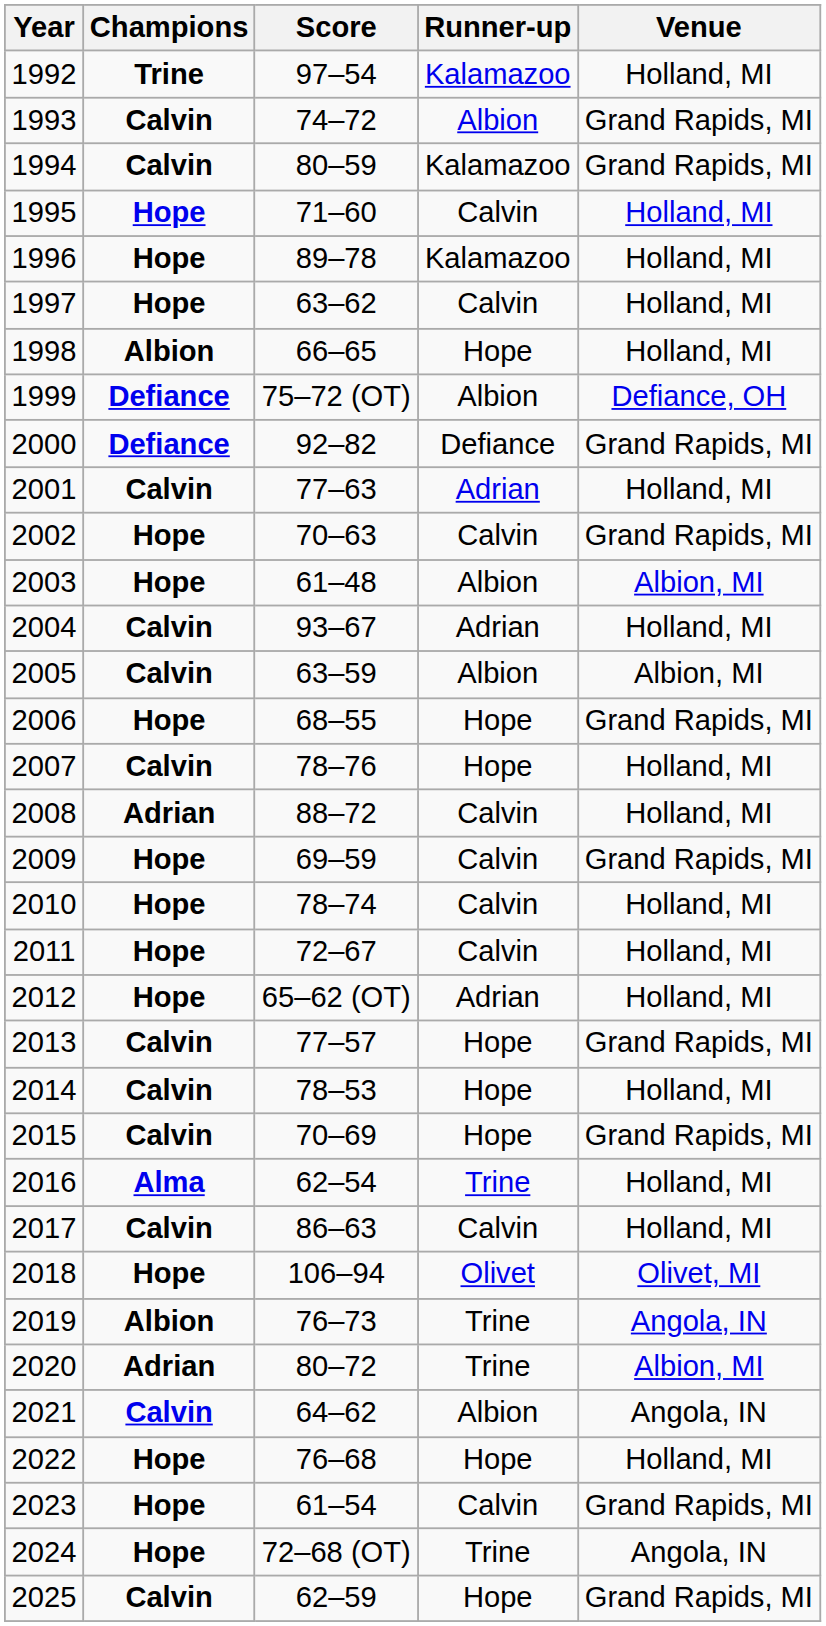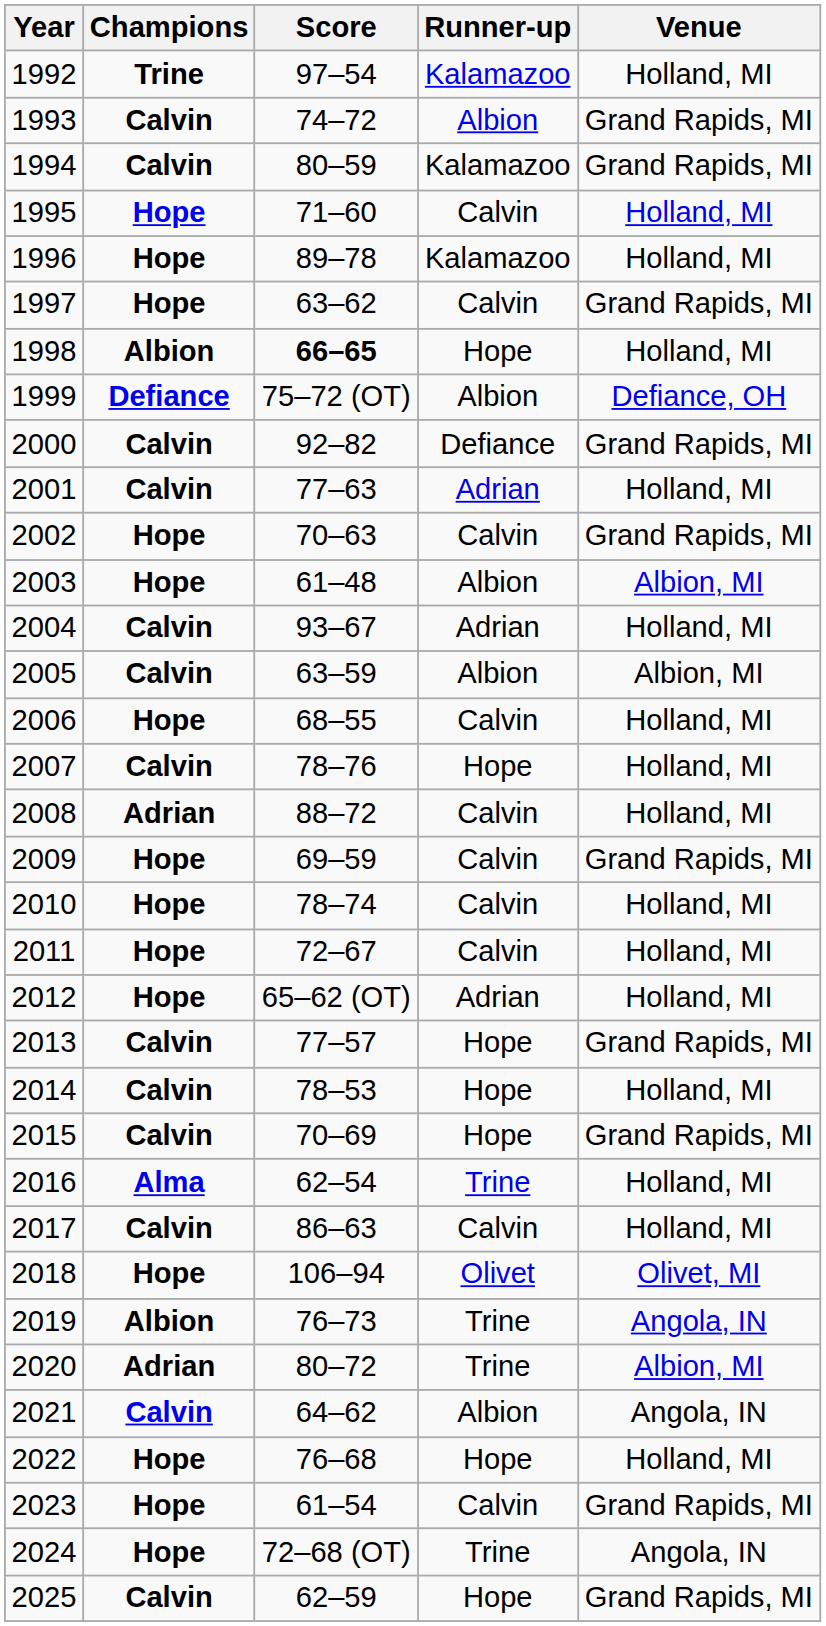1997 | Venue: Holland, MI -> Grand Rapids, MI
1998 | Score: normal -> bold
2000 | Champions: Defiance -> Calvin
2006 | Runner-up: Hope -> Calvin
2006 | Venue: Grand Rapids, MI -> Holland, MI
